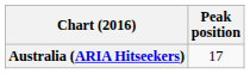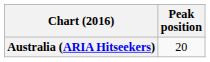Australia (ARIA Hitseekers) | Peak position: 17 -> 20
